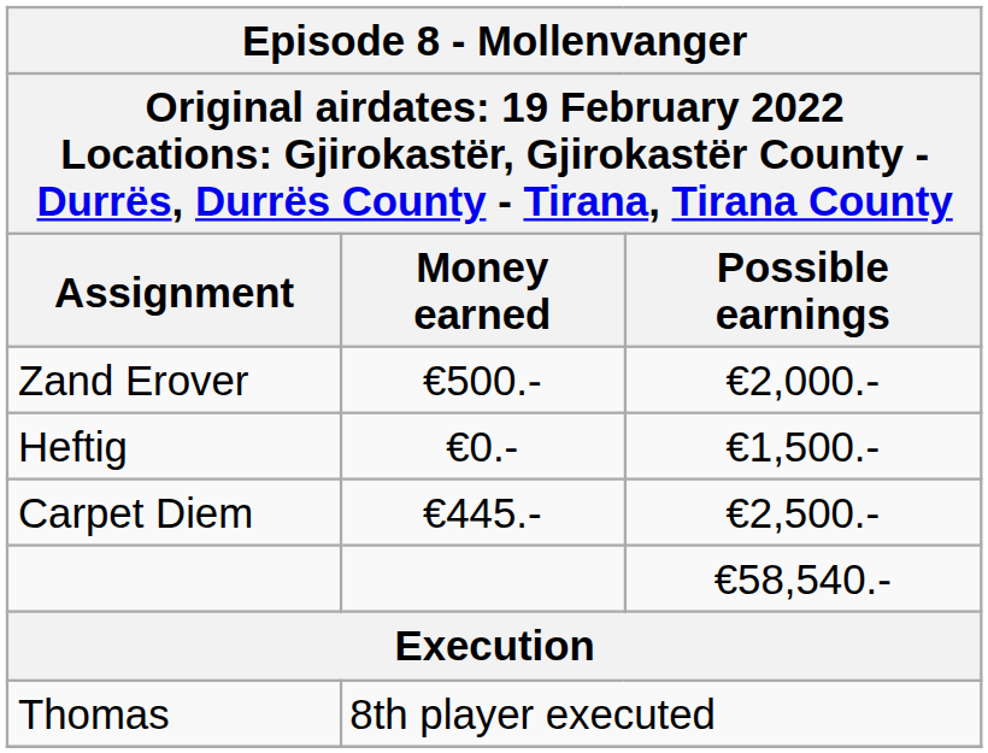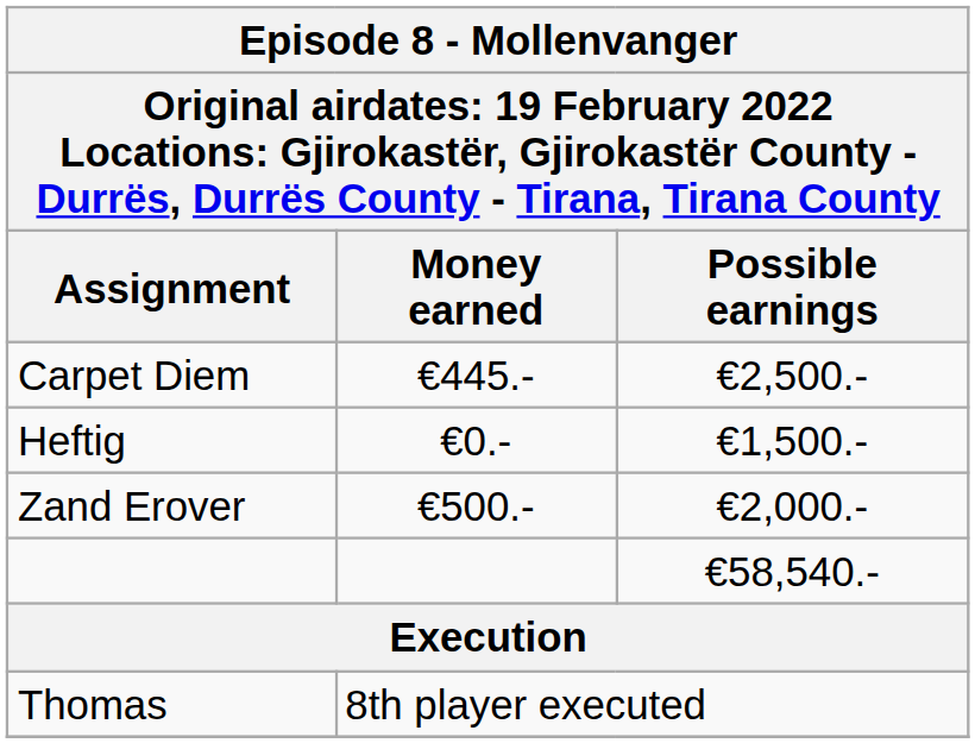rows swapped: Carpet Diem <-> Zand Erover
